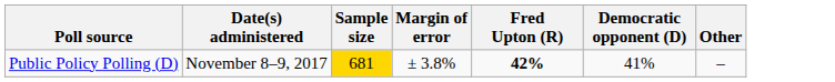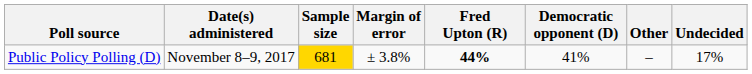+ column: Undecided | 17%
Public Policy Polling (D) | Fred Upton (R): 42% -> 44%
